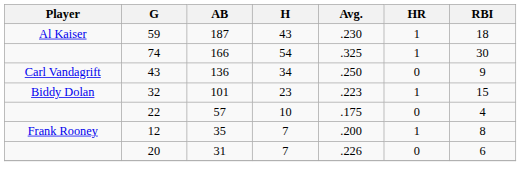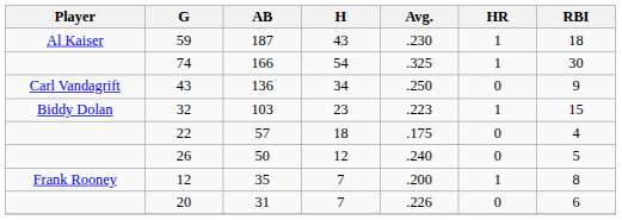32 | AB: 101 -> 103
22 | H: 10 -> 18
+ row: 26 | 50 | 12 | .240 | 0 | 5
